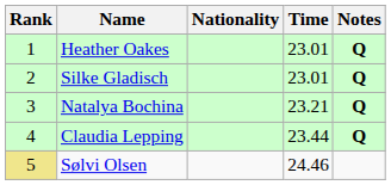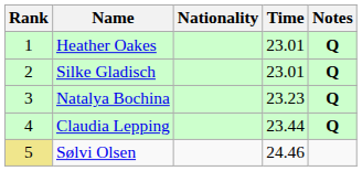Natalya Bochina | Time: 23.21 -> 23.23
